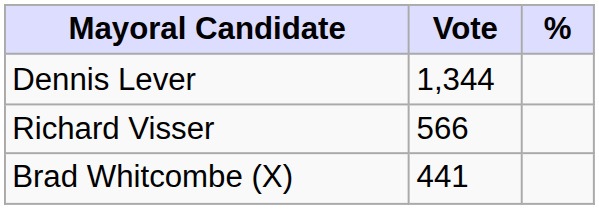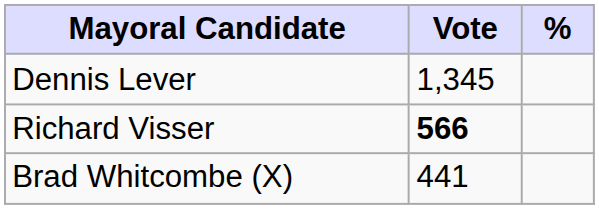Dennis Lever | Vote: 1,344 -> 1,345
Richard Visser | Vote: normal -> bold
